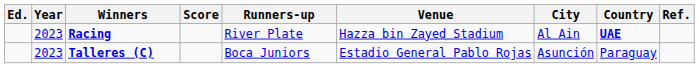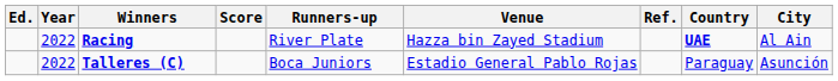columns swapped: City <-> Ref.
Racing | Year: 2023 -> 2022
Talleres (C) | Year: 2023 -> 2022
